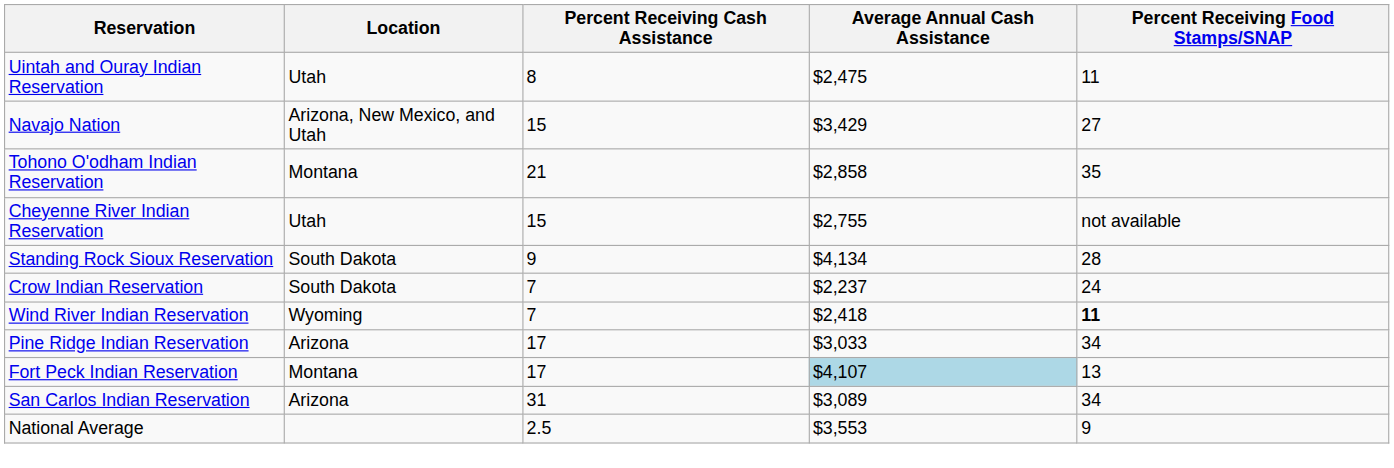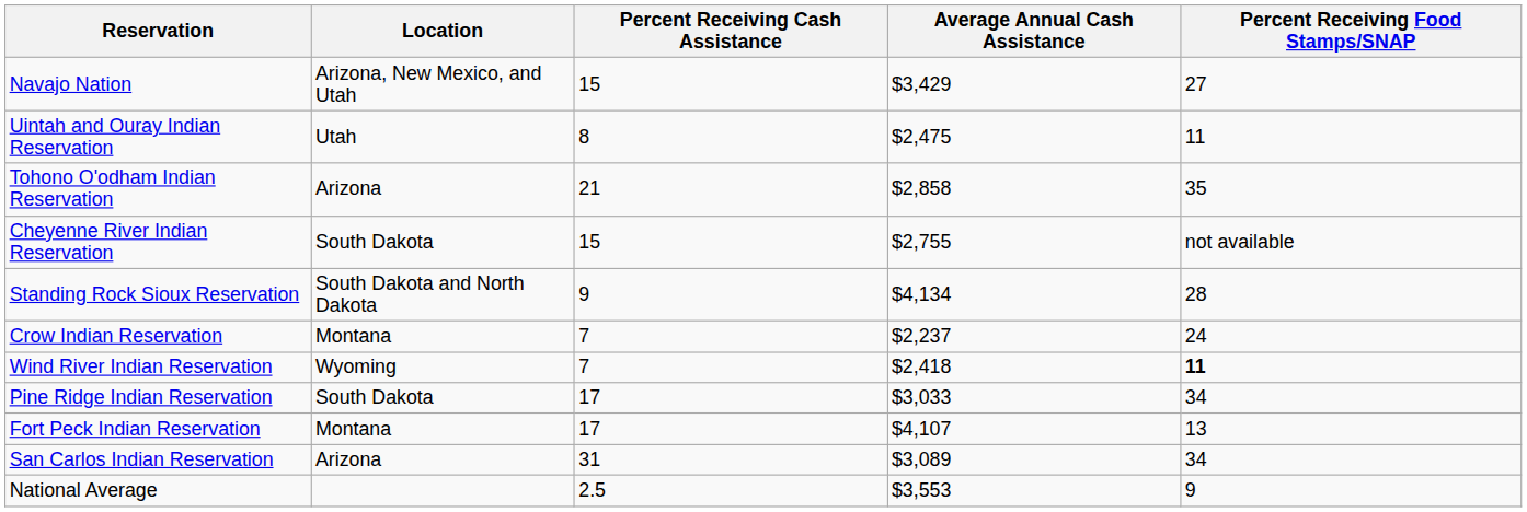rows swapped: Navajo Nation <-> Uintah and Ouray Indian Reservation
Tohono O'odham Indian Reservation | Location: Montana -> Arizona
Cheyenne River Indian Reservation | Location: Utah -> South Dakota
Standing Rock Sioux Reservation | Location: South Dakota -> South Dakota and North Dakota
Crow Indian Reservation | Location: South Dakota -> Montana
Pine Ridge Indian Reservation | Location: Arizona -> South Dakota
Fort Peck Indian Reservation | Average Annual Cash Assistance: lightblue background -> no background
